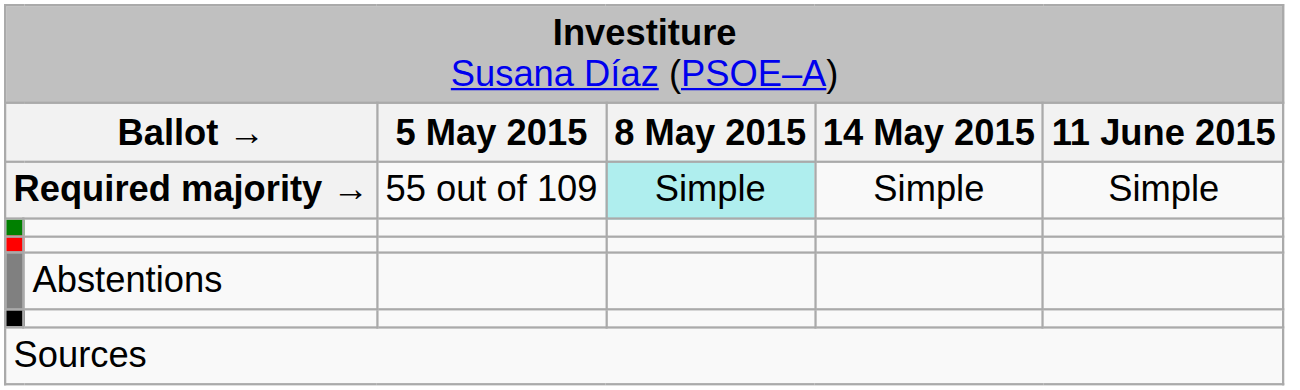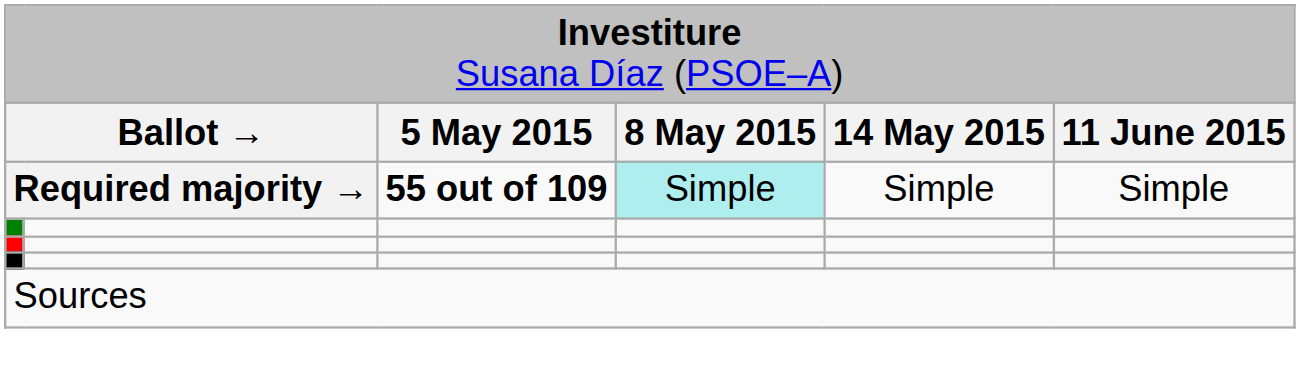Required majority → | column 3: normal -> bold
- row: Abstentions
